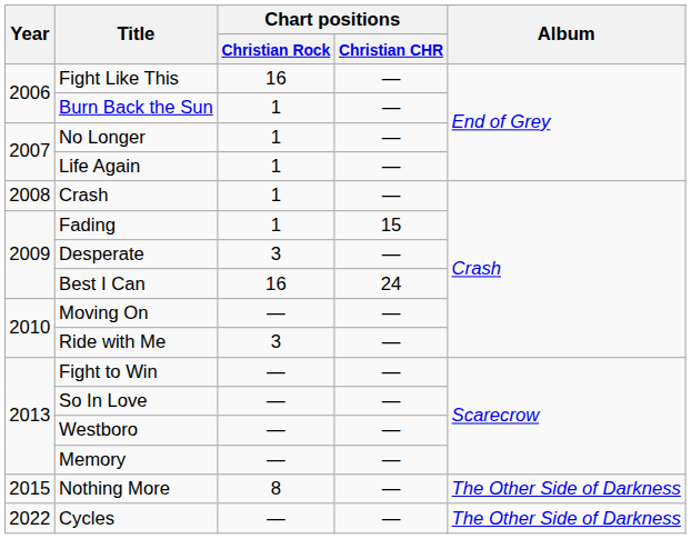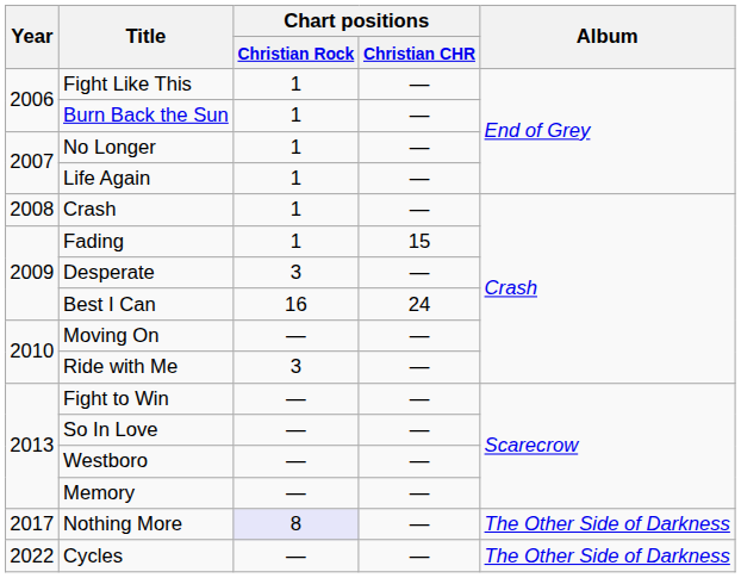Fight Like This | Chart positions / Christian Rock: 16 -> 1
Nothing More | Year: 2015 -> 2017
Nothing More | Chart positions / Christian Rock: no background -> lavender background
